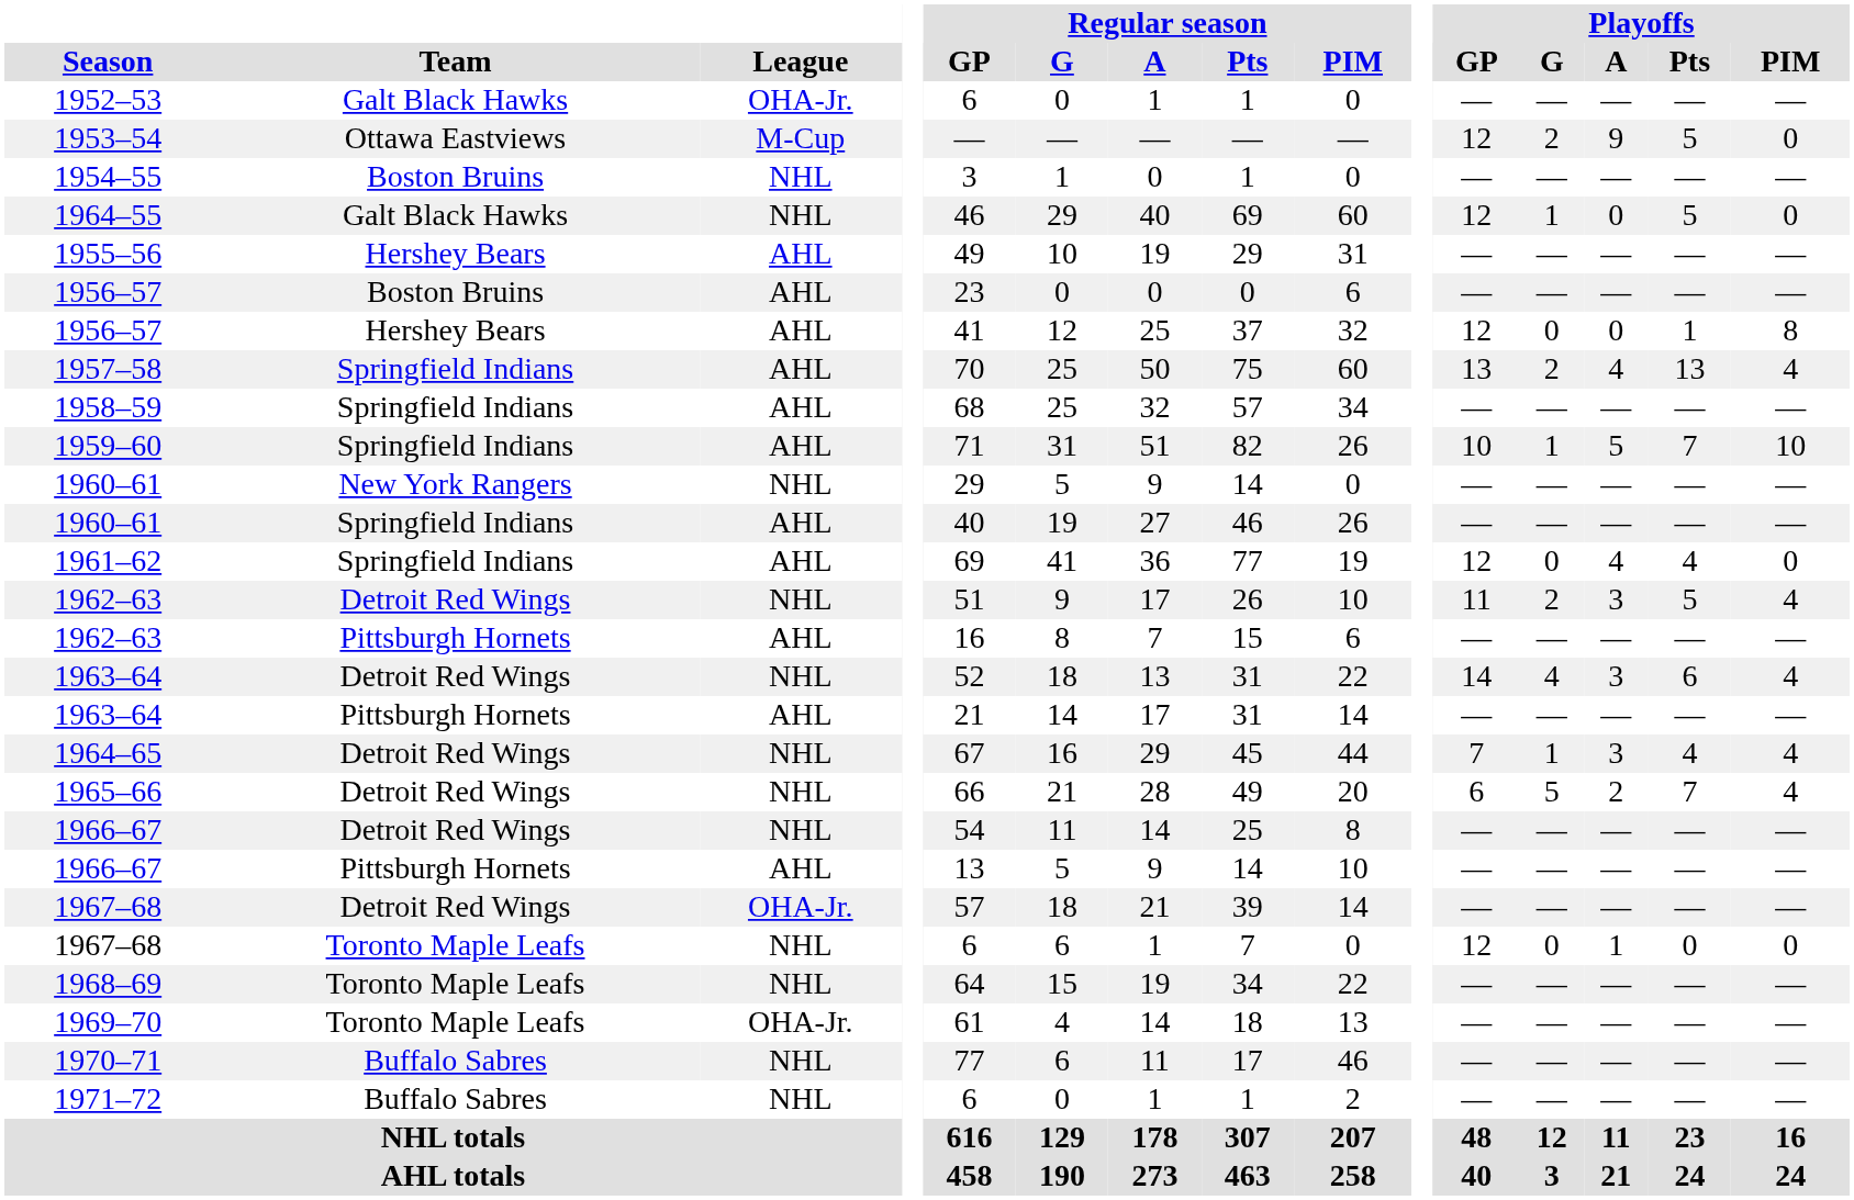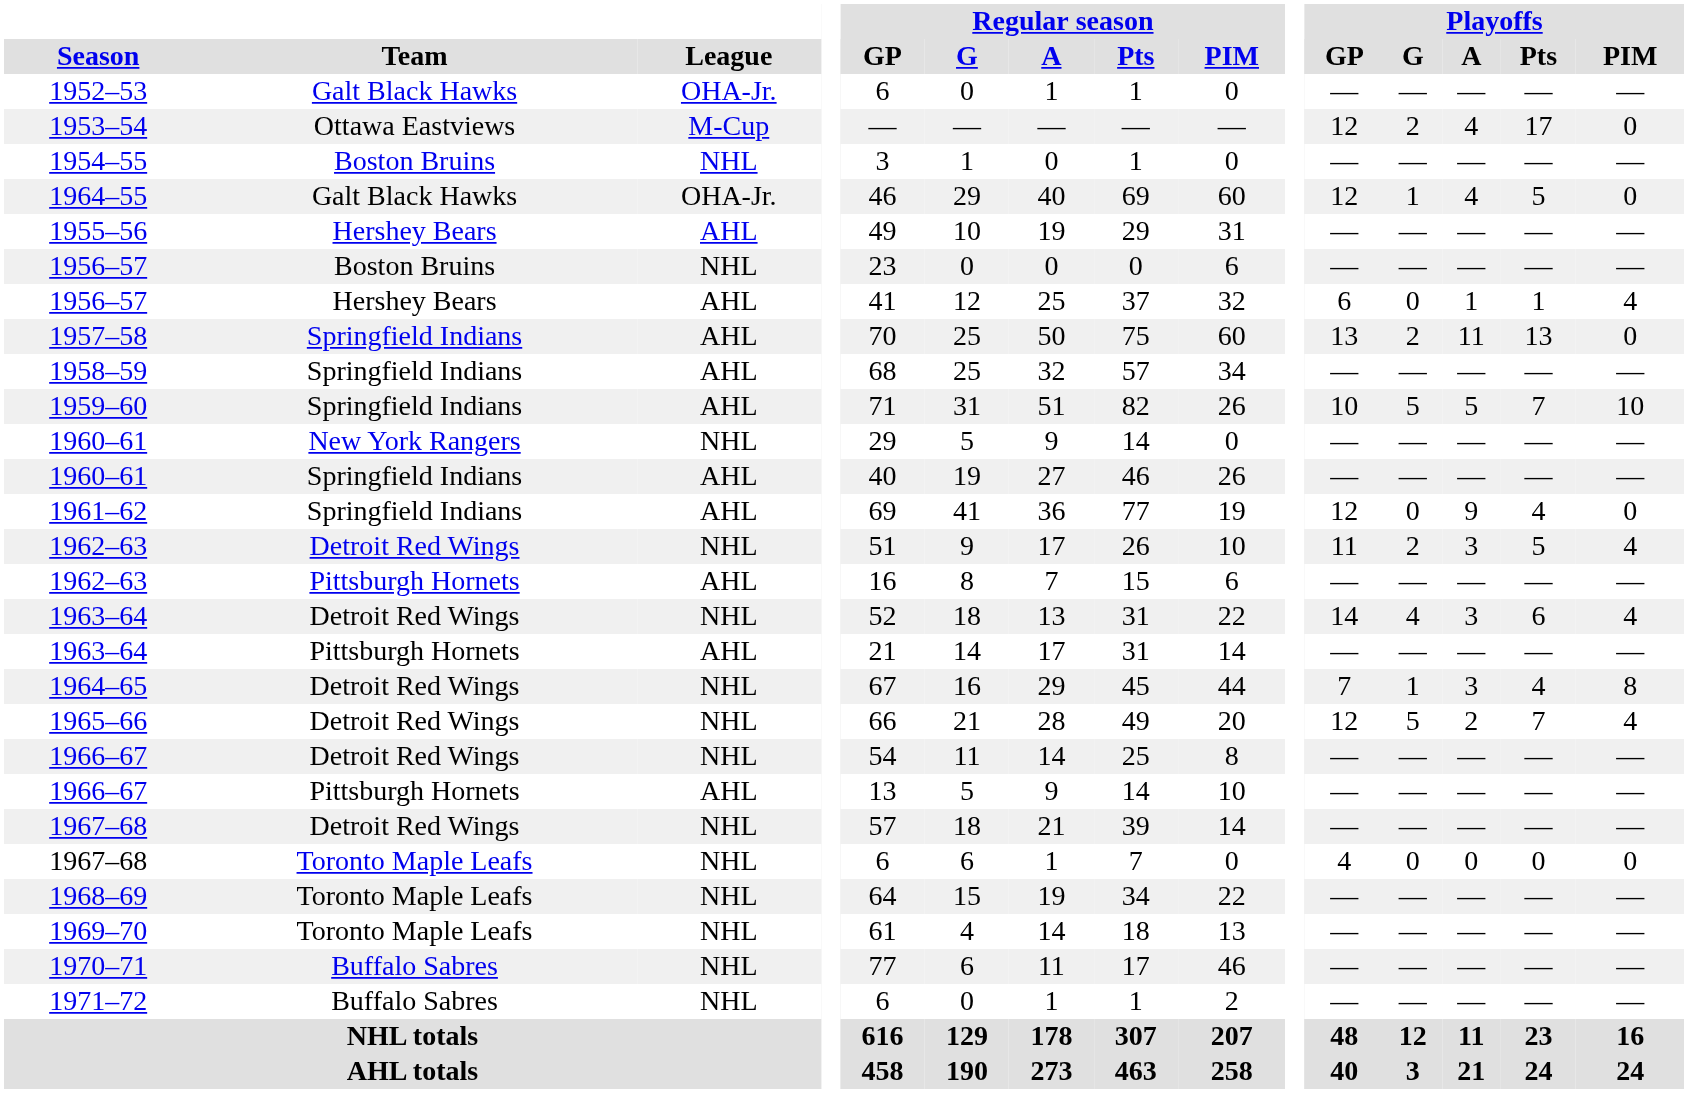1953–54 | Playoffs / A: 9 -> 4
1953–54 | Playoffs / Pts: 5 -> 17
1964–55 | League: NHL -> OHA-Jr.
1964–55 | Playoffs / A: 0 -> 4
1956–57 / Boston Bruins | League: AHL -> NHL
1956–57 / Hershey Bears | Playoffs / GP: 12 -> 6
1956–57 / Hershey Bears | Playoffs / A: 0 -> 1
1956–57 / Hershey Bears | Playoffs / PIM: 8 -> 4
1957–58 | Playoffs / A: 4 -> 11
1957–58 | Playoffs / PIM: 4 -> 0
1959–60 | Playoffs / G: 1 -> 5
1961–62 | Playoffs / A: 4 -> 9
1964–65 | Playoffs / PIM: 4 -> 8
1965–66 | Playoffs / GP: 6 -> 12
1967–68 / Detroit Red Wings | League: OHA-Jr. -> NHL
1967–68 / Toronto Maple Leafs | Playoffs / GP: 12 -> 4
1967–68 / Toronto Maple Leafs | Playoffs / A: 1 -> 0
1969–70 | League: OHA-Jr. -> NHL
